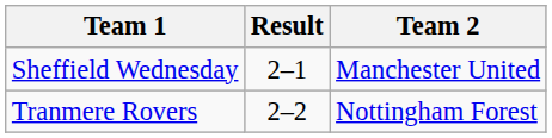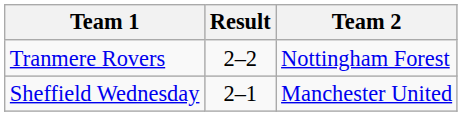rows swapped: Tranmere Rovers <-> Sheffield Wednesday
